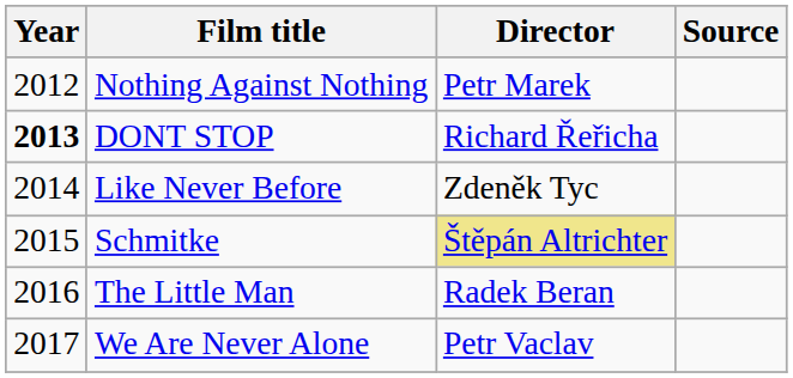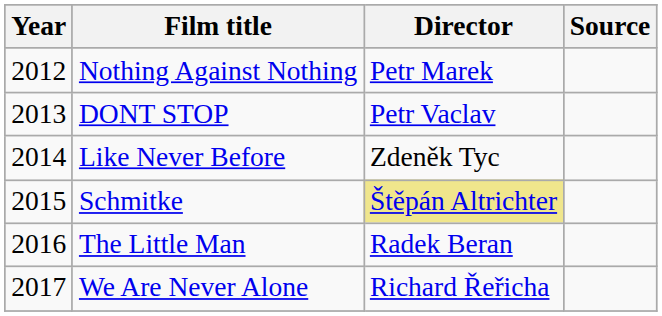DONT STOP | Year: bold -> normal
DONT STOP | Director: Richard Řeřicha -> Petr Vaclav
We Are Never Alone | Director: Petr Vaclav -> Richard Řeřicha
